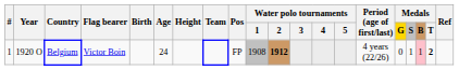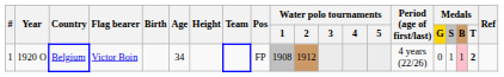Belgium | Age: 24 -> 34
Belgium | Water polo tournaments / 2: bold -> normal
